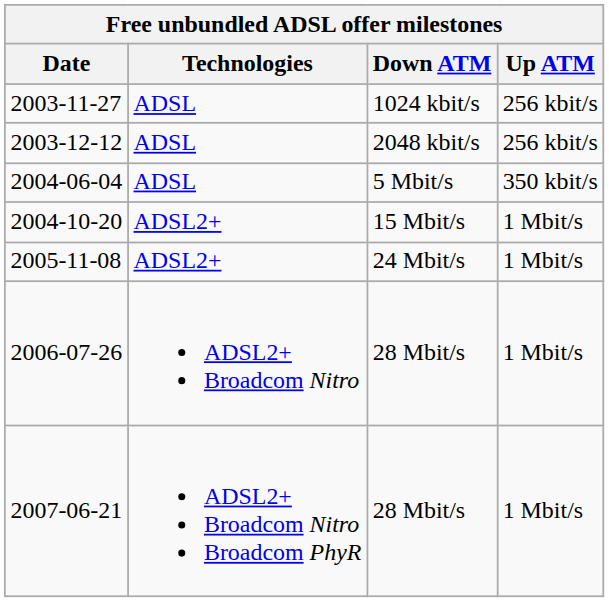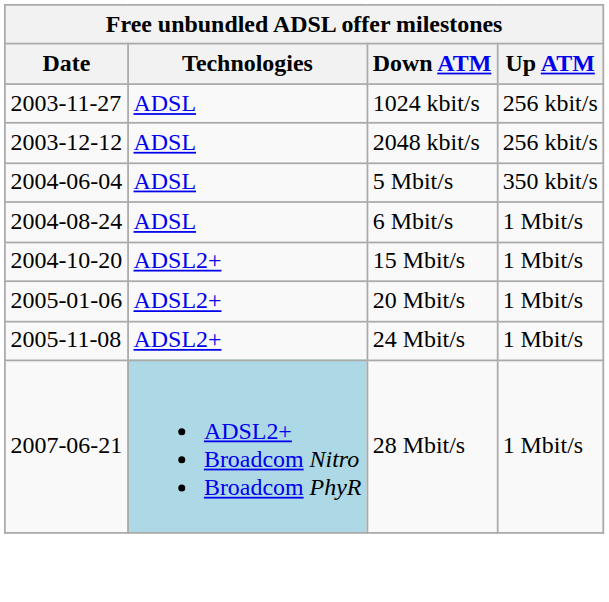+ row: 2004-08-24 | ADSL | 6 Mbit/s | 1 Mbit/s
+ row: 2005-01-06 | ADSL2+ | 20 Mbit/s | 1 Mbit/s
- row: 2006-07-26 | ADSL2+ Broadcom Nitro | 28 Mbit/s | 1 Mbit/s
2007-06-21 | Technologies: no background -> lightblue background
